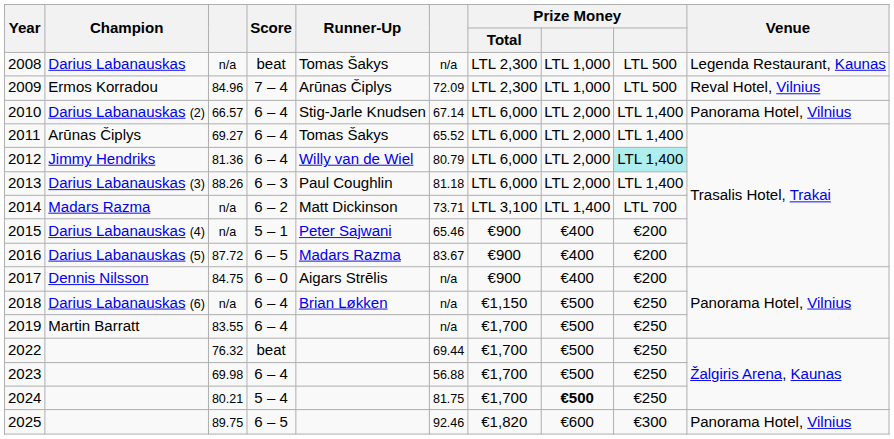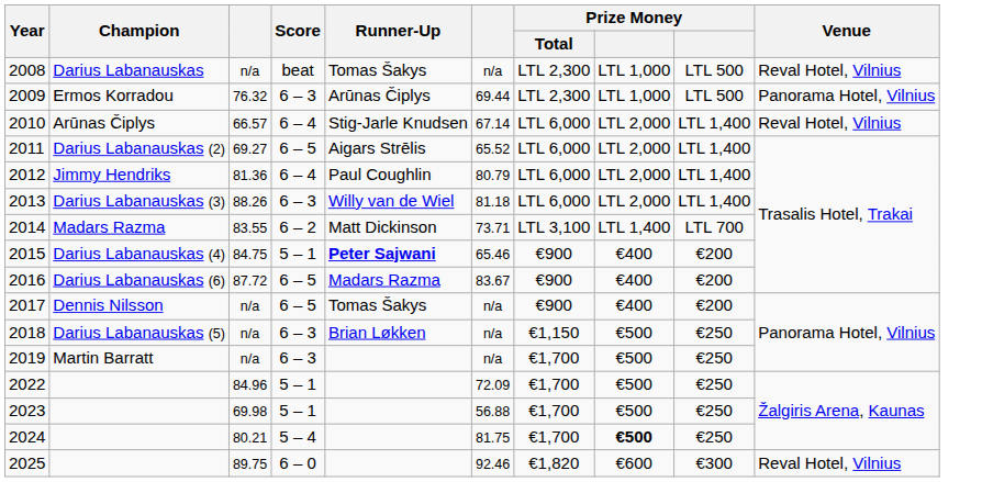2008 | Venue: Legenda Restaurant, Kaunas -> Reval Hotel, Vilnius
2009 | column 3: 84.96 -> 76.32
2009 | Score: 7 – 4 -> 6 – 3
2009 | column 6: 72.09 -> 69.44
2009 | Venue: Reval Hotel, Vilnius -> Panorama Hotel, Vilnius
2010 | Champion: Darius Labanauskas (2) -> Arūnas Čiplys
2010 | Venue: Panorama Hotel, Vilnius -> Reval Hotel, Vilnius
2011 | Champion: Arūnas Čiplys -> Darius Labanauskas (2)
2011 | Score: 6 – 4 -> 6 – 5
2011 | Runner-Up: Tomas Šakys -> Aigars Strēlis
2012 | Runner-Up: Willy van de Wiel -> Paul Coughlin
2012 | column 9: paleturquoise background -> no background
2013 | Runner-Up: Paul Coughlin -> Willy van de Wiel
2014 | column 3: n/a -> 83.55
2015 | column 3: n/a -> 84.75
2015 | Runner-Up: normal -> bold
2016 | Champion: Darius Labanauskas (5) -> Darius Labanauskas (6)
2017 | column 3: 84.75 -> n/a
2017 | Score: 6 – 0 -> 6 – 5
2017 | Runner-Up: Aigars Strēlis -> Tomas Šakys
2018 | Champion: Darius Labanauskas (6) -> Darius Labanauskas (5)
2018 | Score: 6 – 4 -> 6 – 3
2019 | column 3: 83.55 -> n/a
2019 | Score: 6 – 4 -> 6 – 3
2022 | column 3: 76.32 -> 84.96
2022 | Score: beat -> 5 – 1
2022 | column 6: 69.44 -> 72.09
2023 | Score: 6 – 4 -> 5 – 1
2025 | Score: 6 – 5 -> 6 – 0
2025 | Venue: Panorama Hotel, Vilnius -> Reval Hotel, Vilnius
